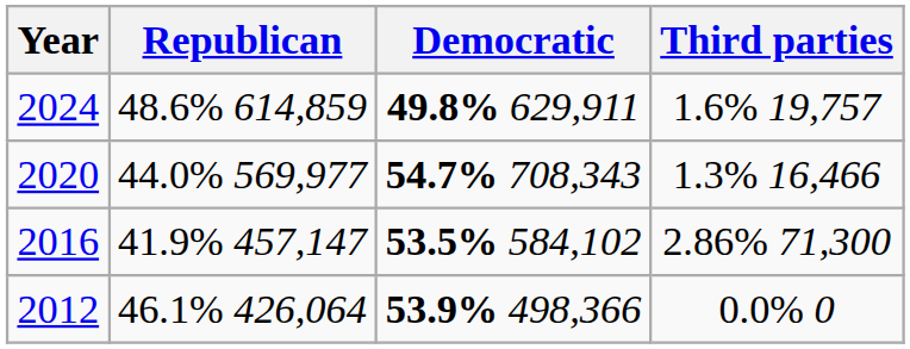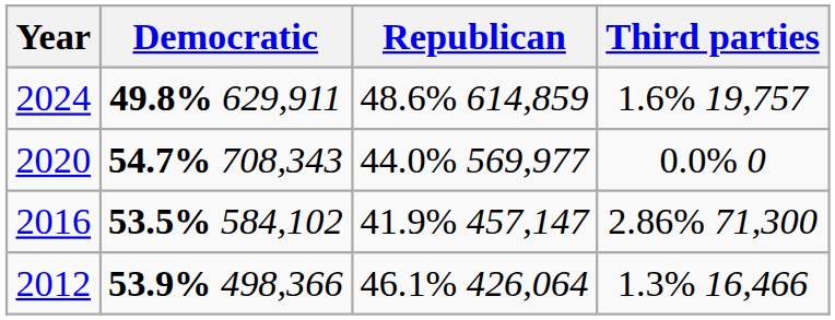columns swapped: Democratic <-> Republican
2020 | Third parties: 1.3% 16,466 -> 0.0% 0
2012 | Third parties: 0.0% 0 -> 1.3% 16,466
